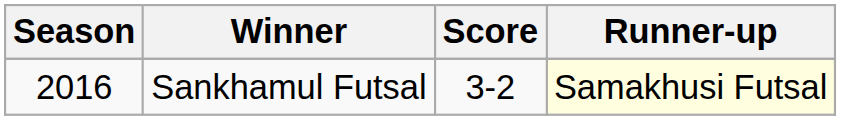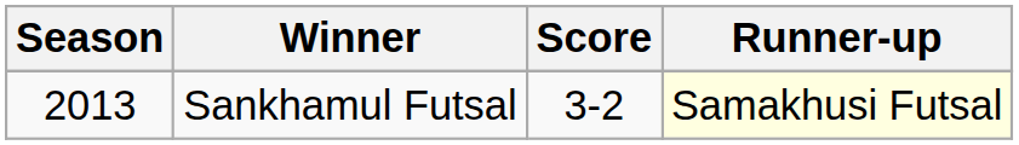Sankhamul Futsal | Season: 2016 -> 2013
